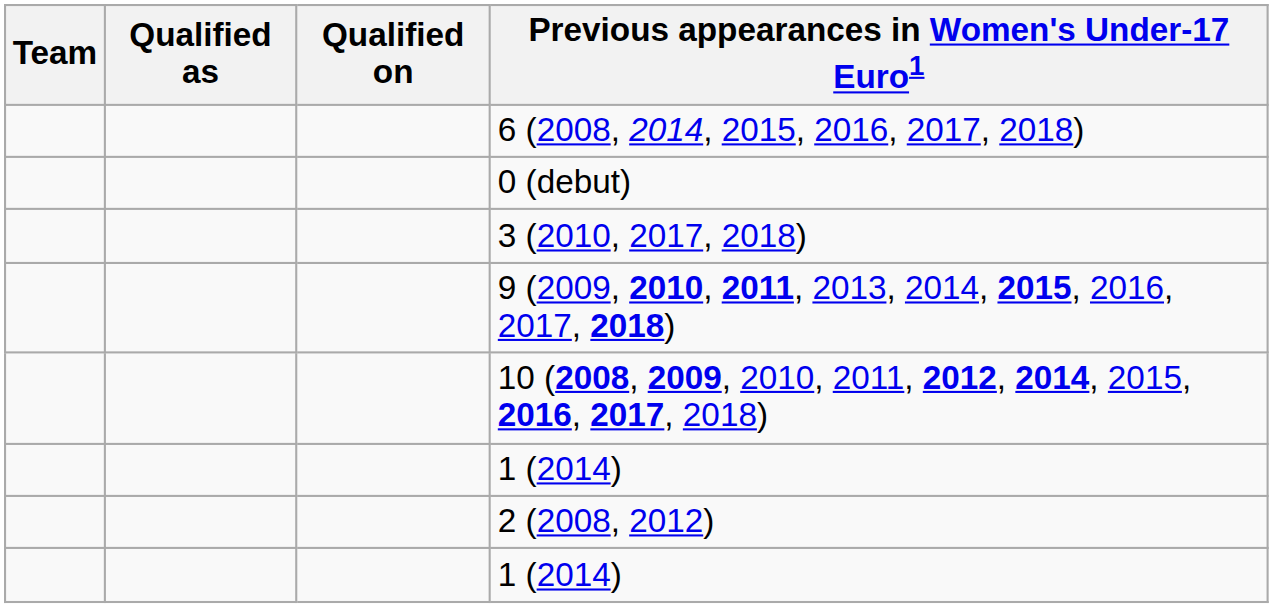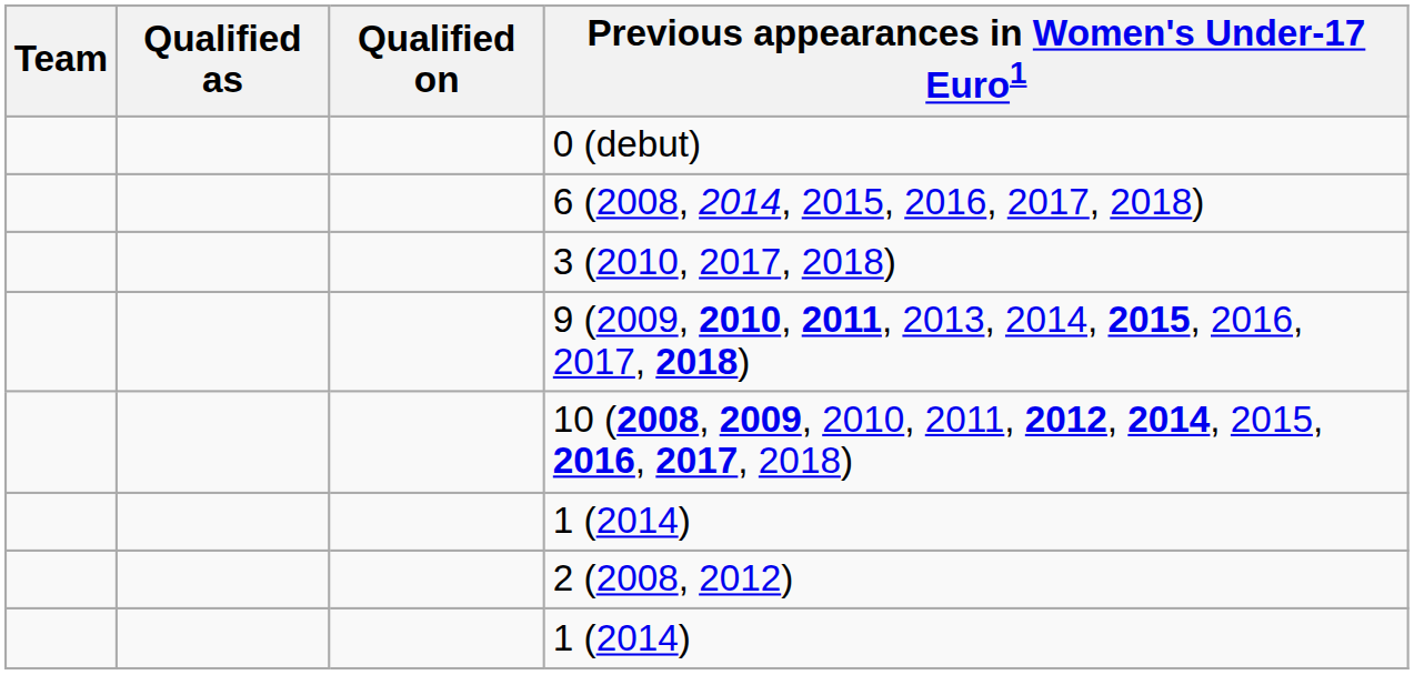rows swapped: 0 (debut) <-> 6 (2008, 2014, 2015, 2016, 2017, 2018)
